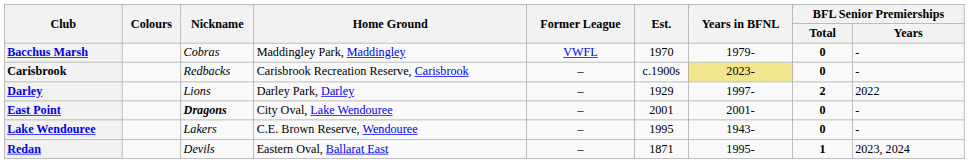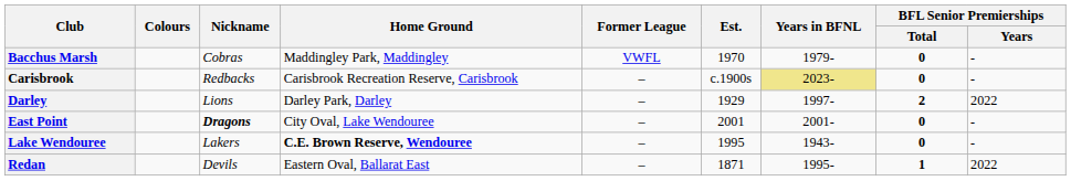Lake Wendouree | Home Ground: normal -> bold
Redan | BFL Senior Premierships / Years: 2023, 2024 -> 2022
